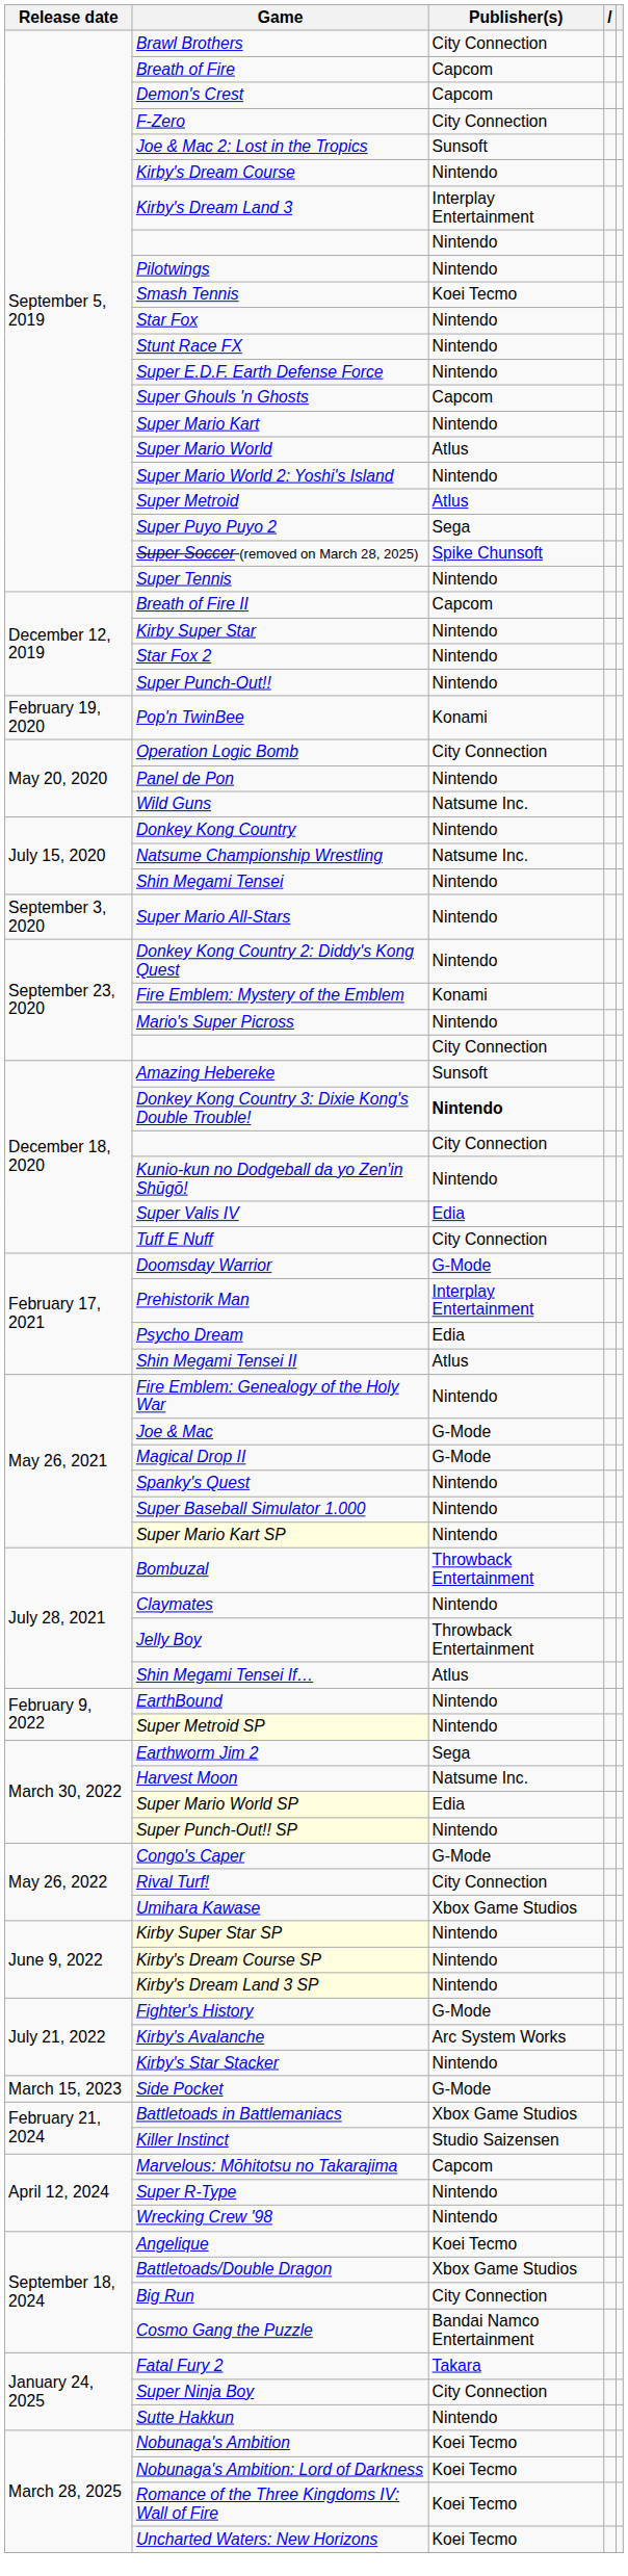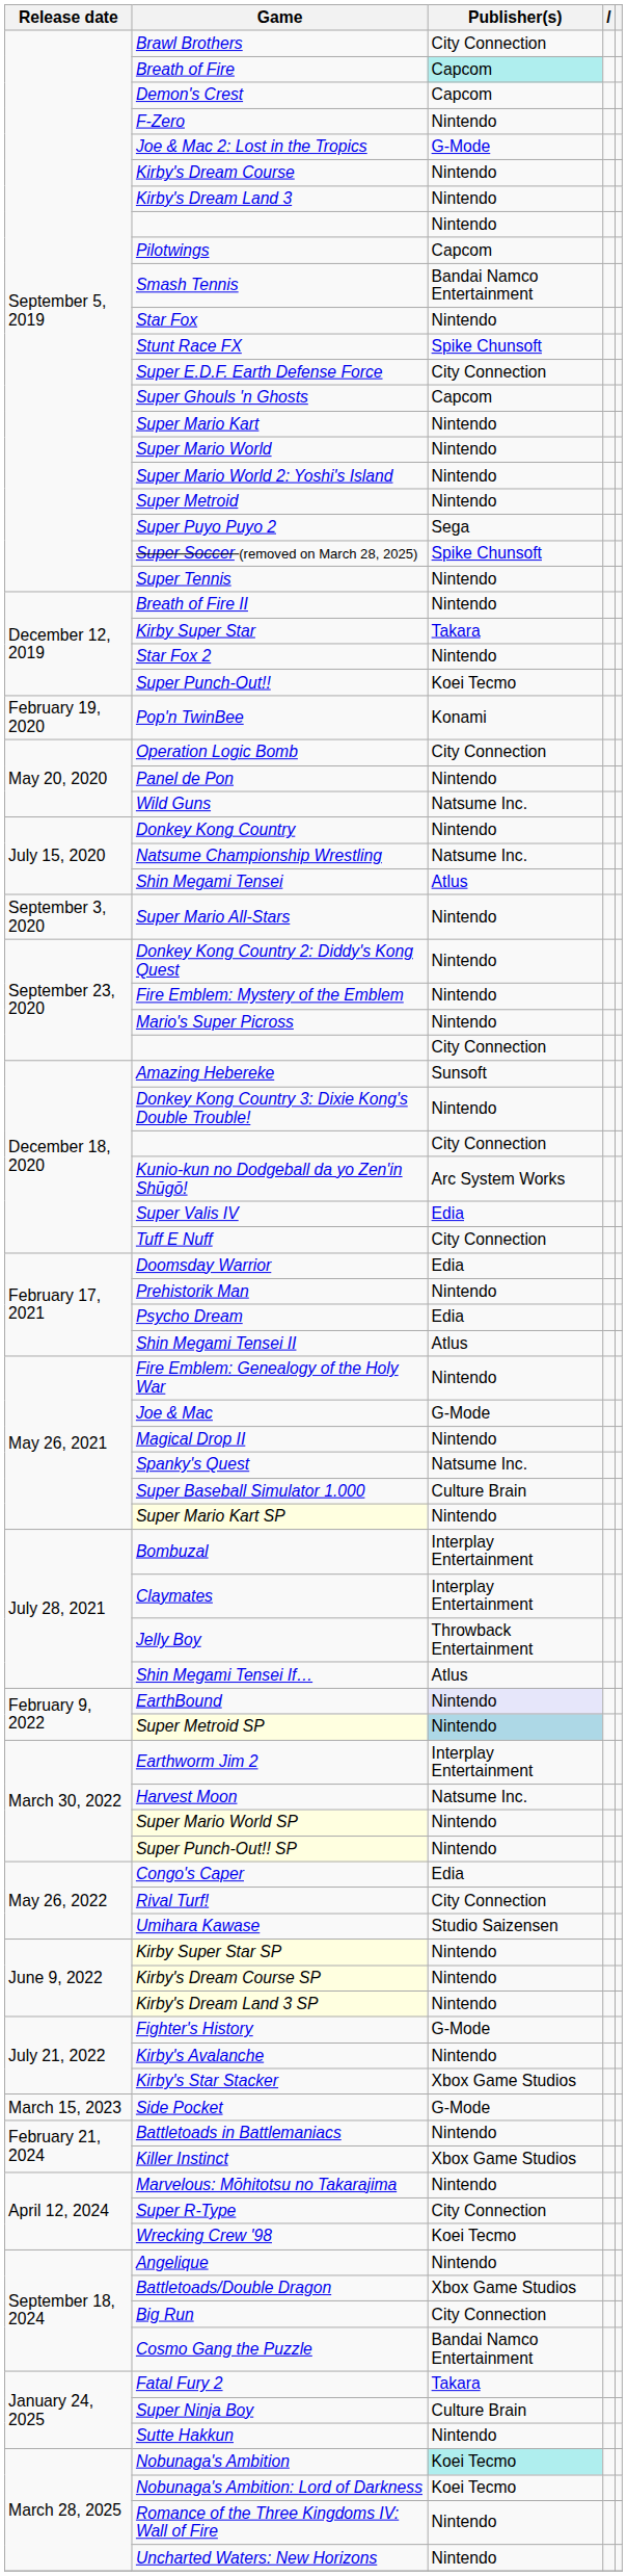Breath of Fire | Publisher(s): no background -> paleturquoise background
F-Zero | Publisher(s): City Connection -> Nintendo
Joe & Mac 2: Lost in the Tropics | Publisher(s): Sunsoft -> G-Mode
Kirby's Dream Land 3 | Publisher(s): Interplay Entertainment -> Nintendo
Pilotwings | Publisher(s): Nintendo -> Capcom
Smash Tennis | Publisher(s): Koei Tecmo -> Bandai Namco Entertainment
Stunt Race FX | Publisher(s): Nintendo -> Spike Chunsoft
Super E.D.F. Earth Defense Force | Publisher(s): Nintendo -> City Connection
Super Mario World | Publisher(s): Atlus -> Nintendo
Super Metroid | Publisher(s): Atlus -> Nintendo
Breath of Fire II | Publisher(s): Capcom -> Nintendo
Kirby Super Star | Publisher(s): Nintendo -> Takara
Super Punch-Out!! | Publisher(s): Nintendo -> Koei Tecmo
Shin Megami Tensei | Publisher(s): Nintendo -> Atlus
Fire Emblem: Mystery of the Emblem | Publisher(s): Konami -> Nintendo
Donkey Kong Country 3: Dixie Kong's Double Trouble! | Publisher(s): bold -> normal
Kunio-kun no Dodgeball da yo Zen'in Shūgō! | Publisher(s): Nintendo -> Arc System Works
Doomsday Warrior | Publisher(s): G-Mode -> Edia
Prehistorik Man | Publisher(s): Interplay Entertainment -> Nintendo
Magical Drop II | Publisher(s): G-Mode -> Nintendo
Spanky's Quest | Publisher(s): Nintendo -> Natsume Inc.
Super Baseball Simulator 1.000 | Publisher(s): Nintendo -> Culture Brain
Bombuzal | Publisher(s): Throwback Entertainment -> Interplay Entertainment
Claymates | Publisher(s): Nintendo -> Interplay Entertainment
EarthBound | Publisher(s): no background -> lavender background
Super Metroid SP | Publisher(s): no background -> lightblue background
Earthworm Jim 2 | Publisher(s): Sega -> Interplay Entertainment
Super Mario World SP | Publisher(s): Edia -> Nintendo
Congo's Caper | Publisher(s): G-Mode -> Edia
Umihara Kawase | Publisher(s): Xbox Game Studios -> Studio Saizensen
Kirby's Avalanche | Publisher(s): Arc System Works -> Nintendo
Kirby's Star Stacker | Publisher(s): Nintendo -> Xbox Game Studios
Battletoads in Battlemaniacs | Publisher(s): Xbox Game Studios -> Nintendo
Killer Instinct | Publisher(s): Studio Saizensen -> Xbox Game Studios
Marvelous: Mōhitotsu no Takarajima | Publisher(s): Capcom -> Nintendo
Super R-Type | Publisher(s): Nintendo -> City Connection
Wrecking Crew '98 | Publisher(s): Nintendo -> Koei Tecmo
Angelique | Publisher(s): Koei Tecmo -> Nintendo
Super Ninja Boy | Publisher(s): City Connection -> Culture Brain
Nobunaga's Ambition | Publisher(s): no background -> paleturquoise background
Romance of the Three Kingdoms IV: Wall of Fire | Publisher(s): Koei Tecmo -> Nintendo
Uncharted Waters: New Horizons | Publisher(s): Koei Tecmo -> Nintendo
